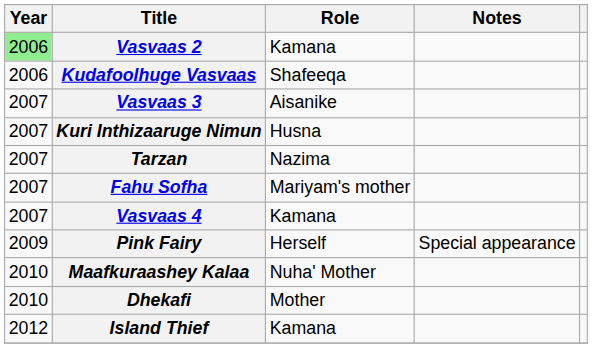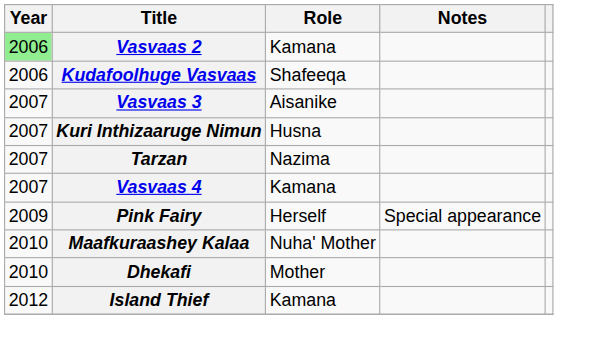- row: 2007 | Fahu Sofha | Mariyam's mother
